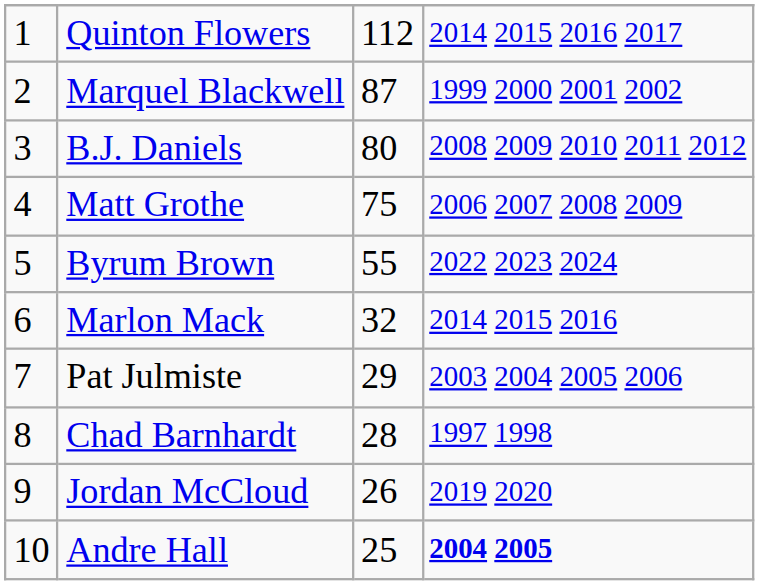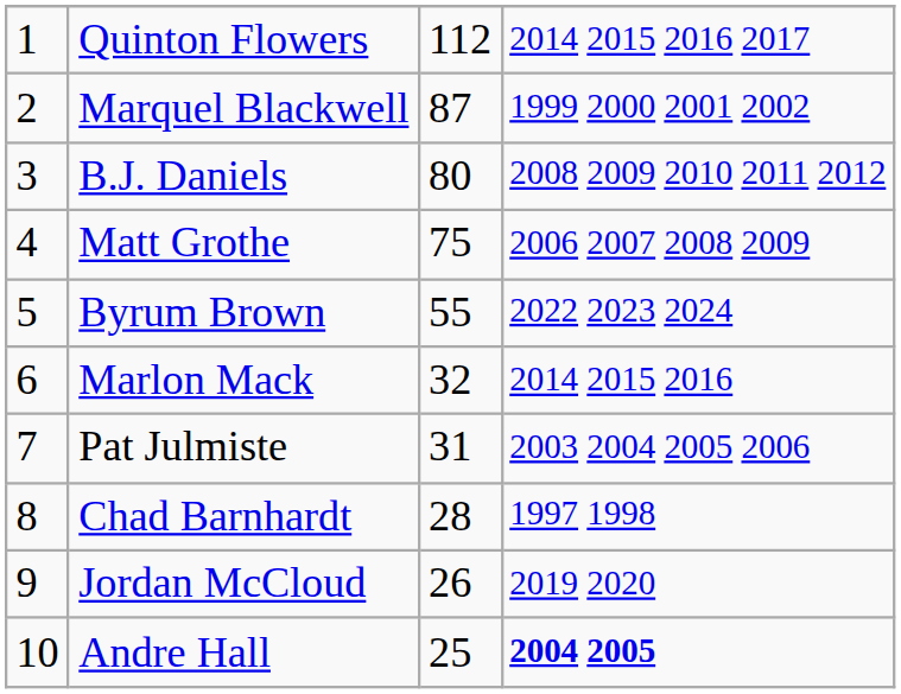Pat Julmiste | column 3: 29 -> 31
